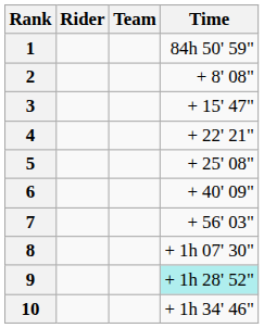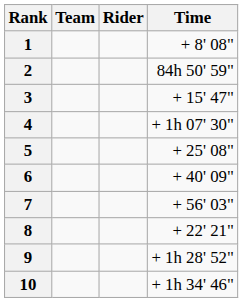columns swapped: Rider <-> Team
1 | Time: 84h 50' 59" -> + 8' 08"
2 | Time: + 8' 08" -> 84h 50' 59"
4 | Time: + 22' 21" -> + 1h 07' 30"
8 | Time: + 1h 07' 30" -> + 22' 21"
9 | Time: paleturquoise background -> no background
